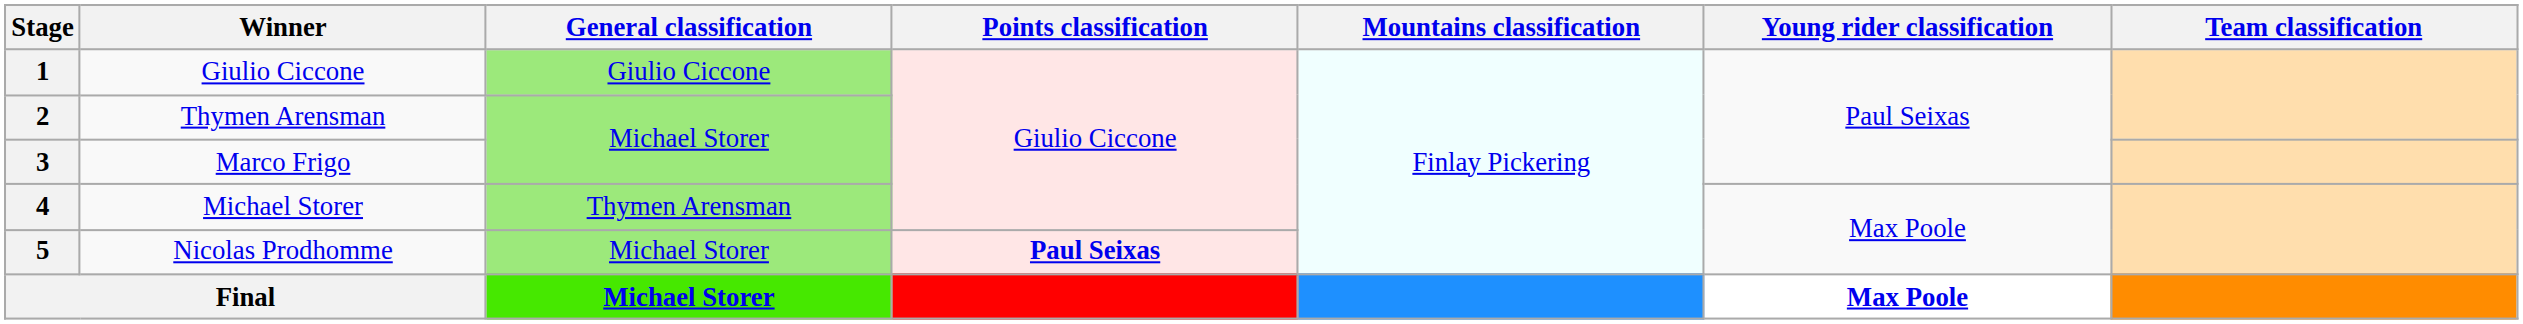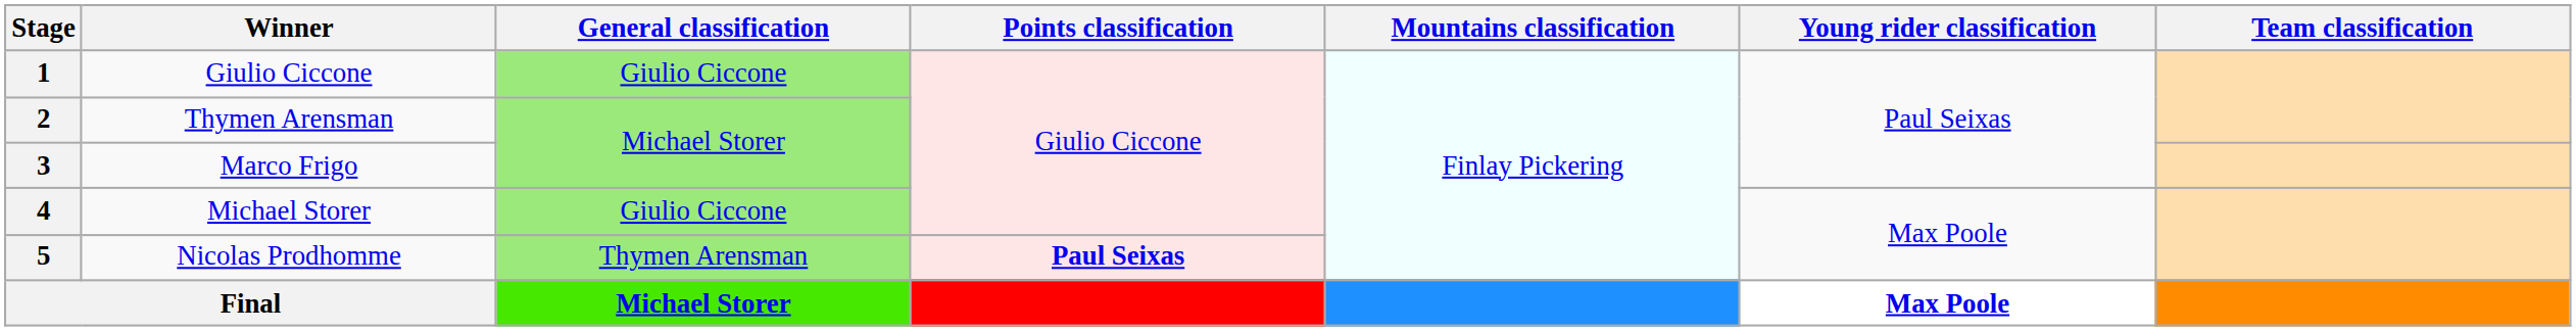4 | General classification: Thymen Arensman -> Giulio Ciccone
5 | General classification: Michael Storer -> Thymen Arensman
